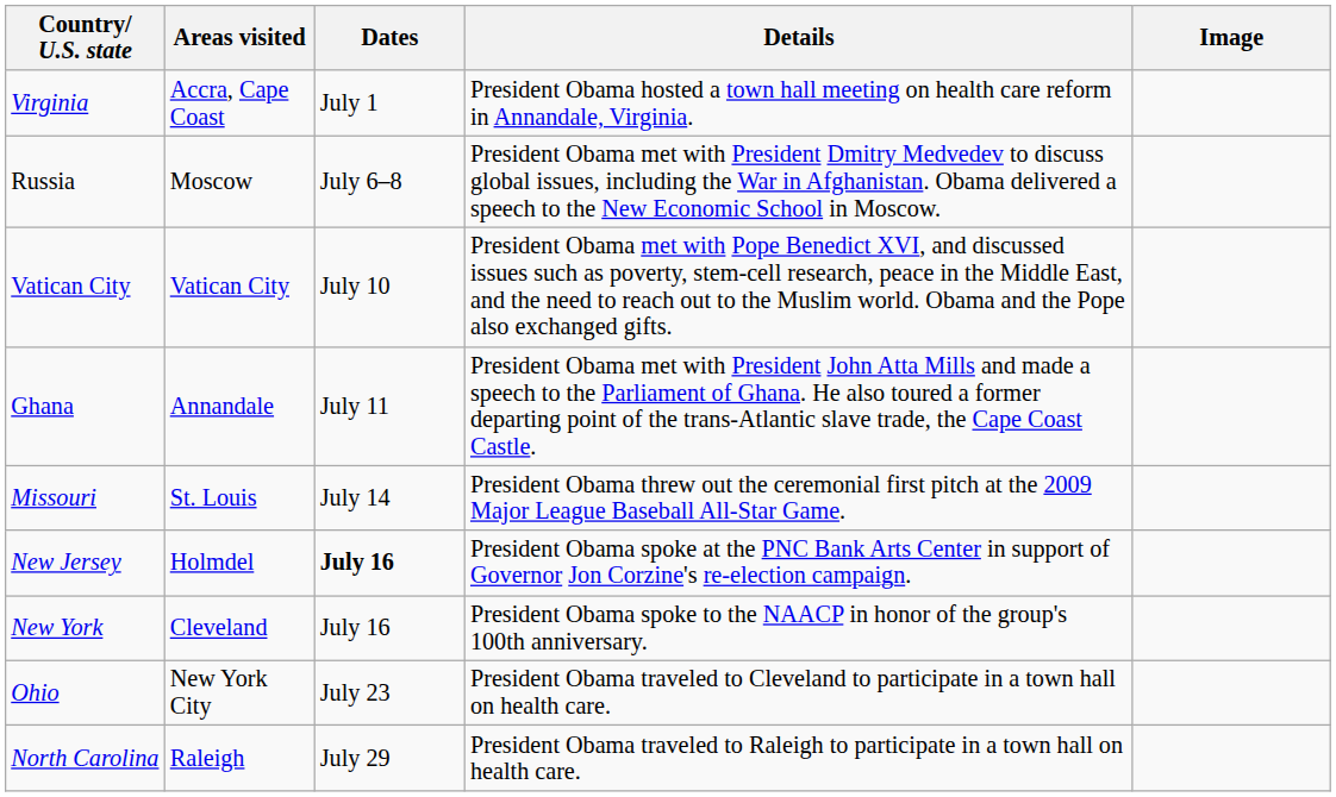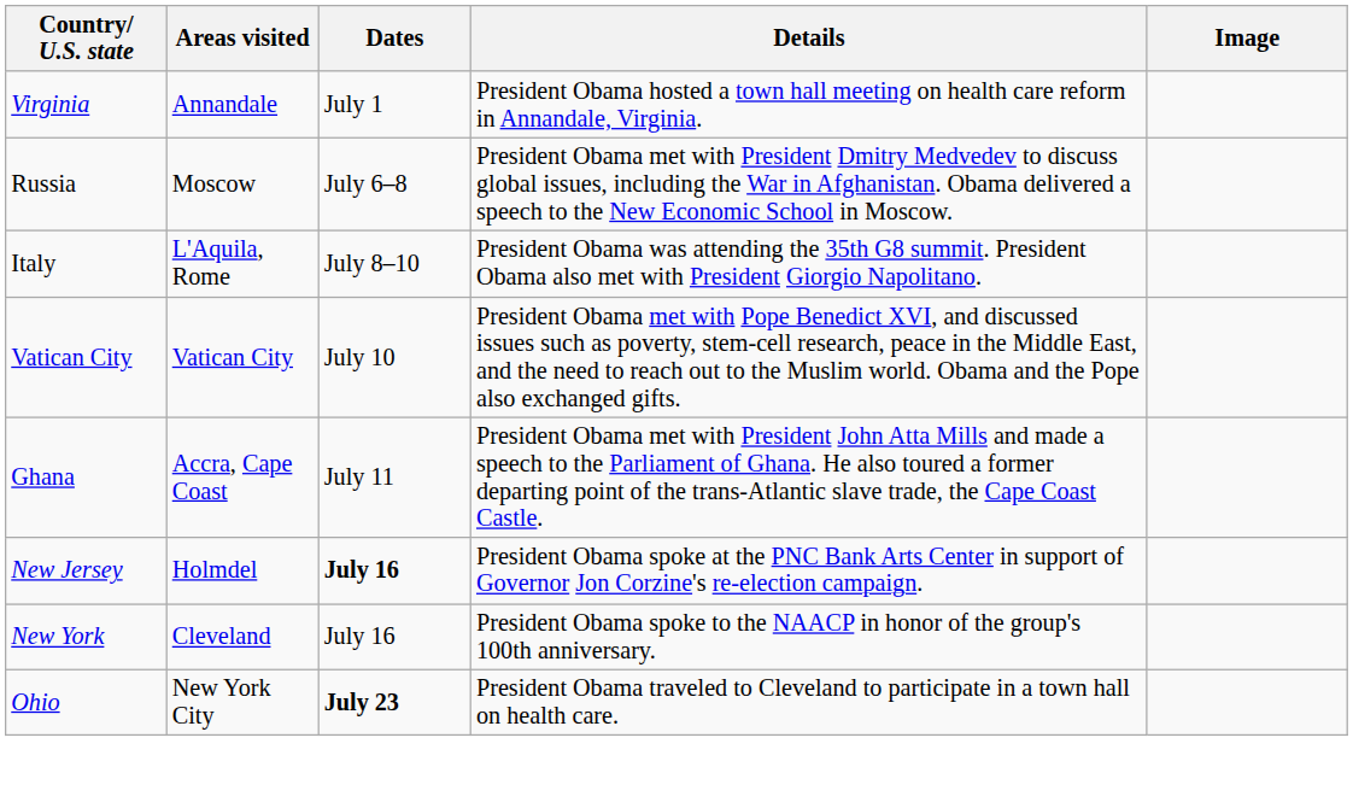Virginia | Areas visited: Accra, Cape Coast -> Annandale
+ row: Italy | L'Aquila, Rome | July 8–10 | President Obama was attending the 35th G8 summit. President Obama also met with President Giorgio Napolitano.
Ghana | Areas visited: Annandale -> Accra, Cape Coast
- row: Missouri | St. Louis | July 14 | President Obama threw out the ceremonial first pitch at the 2009 Major League Baseball All-Star Game.
Ohio | Dates: normal -> bold
- row: North Carolina | Raleigh | July 29 | President Obama traveled to Raleigh to participate in a town hall on health care.
